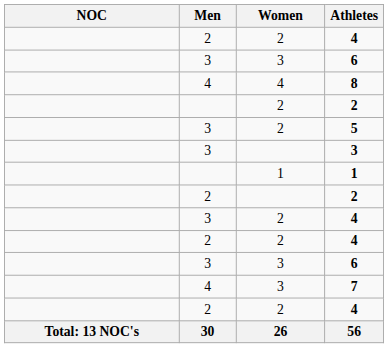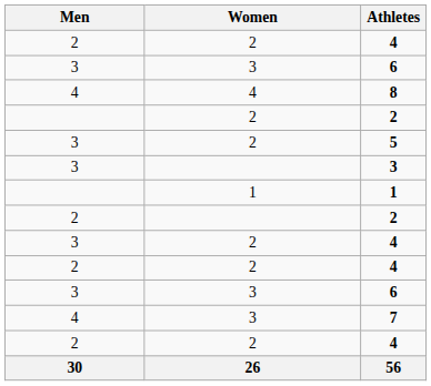- column: NOC | Total: 13 NOC's
